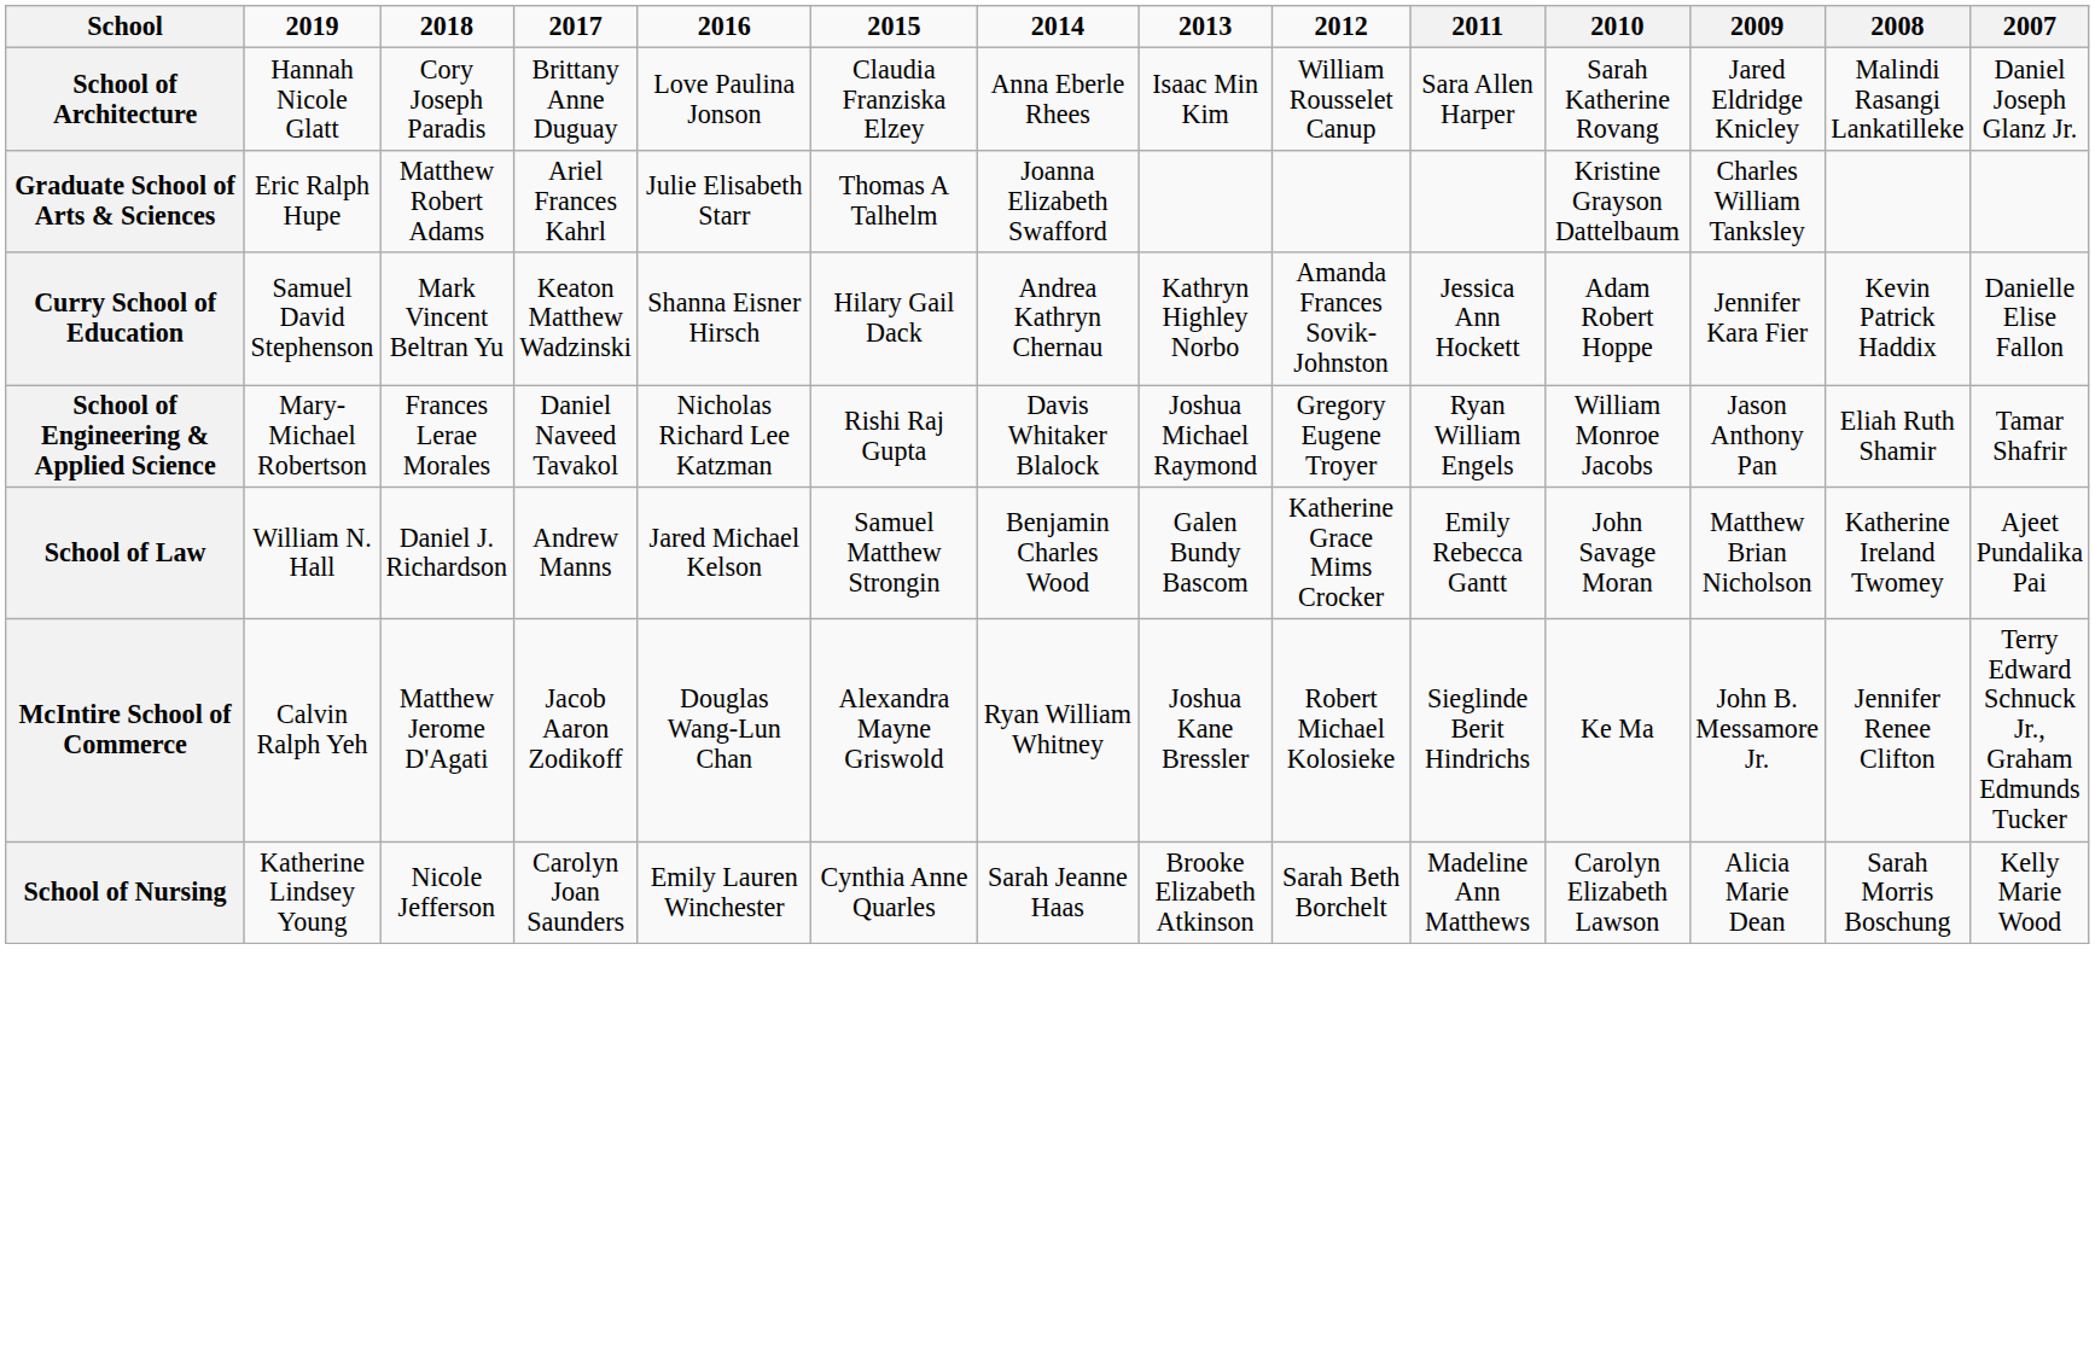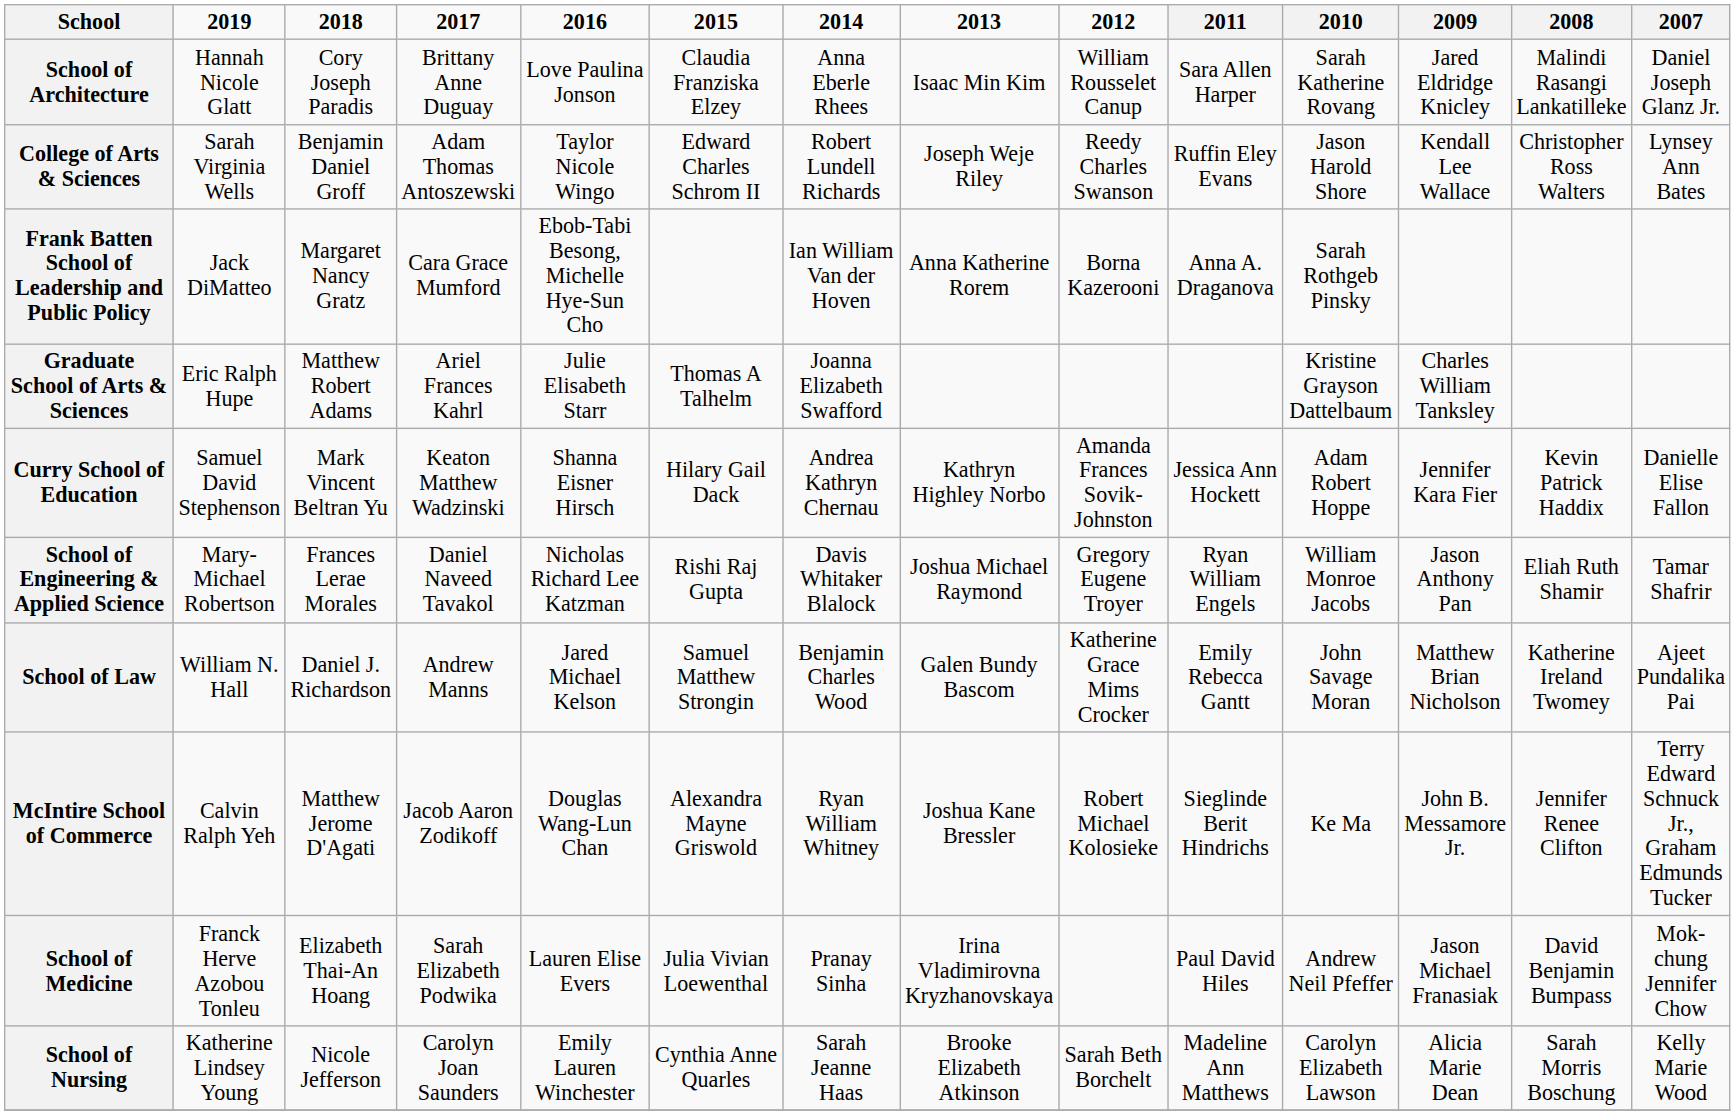+ row: College of Arts & Sciences | Sarah Virginia Wells | Benjamin Daniel Groff | Adam Thomas Antoszewski | Taylor Nicole Wingo | Edward Charles Schrom II | Robert Lundell Richards | Joseph Weje Riley | Reedy Charles Swanson | Ruffin Eley Evans | Jason Harold Shore | Kendall Lee Wallace | Christopher Ross Walters | Lynsey Ann Bates
+ row: Frank Batten School of Leadership and Public Policy | Jack DiMatteo | Margaret Nancy Gratz | Cara Grace Mumford | Ebob-Tabi Besong, Michelle Hye-Sun Cho | Ian William Van der Hoven | Anna Katherine Rorem | Borna Kazerooni | Anna A. Draganova | Sarah Rothgeb Pinsky
+ row: School of Medicine | Franck Herve Azobou Tonleu | Elizabeth Thai-An Hoang | Sarah Elizabeth Podwika | Lauren Elise Evers | Julia Vivian Loewenthal | Pranay Sinha | Irina Vladimirovna Kryzhanovskaya | Paul David Hiles | Andrew Neil Pfeffer | Jason Michael Franasiak | David Benjamin Bumpass | Mok-chung Jennifer Chow
